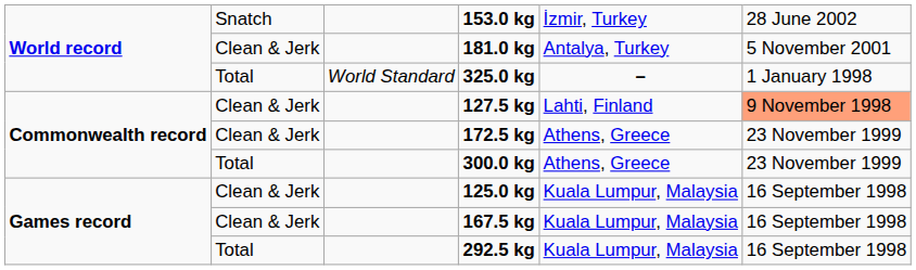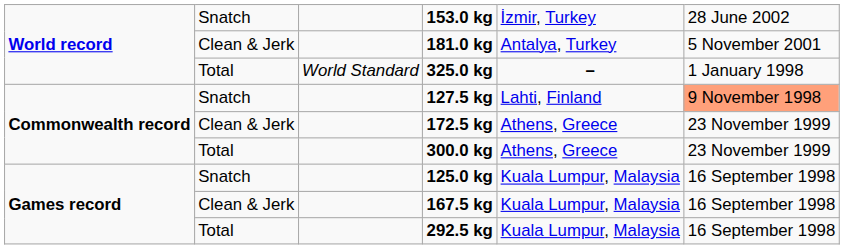127.5 kg | column 2: Clean & Jerk -> Snatch
125.0 kg | column 2: Clean & Jerk -> Snatch
